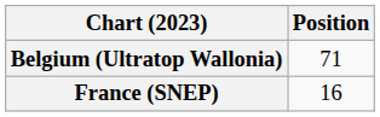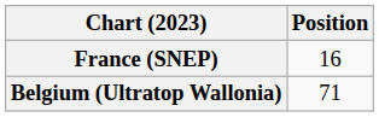rows swapped: Belgium (Ultratop Wallonia) <-> France (SNEP)
